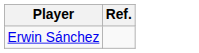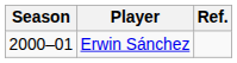+ column: Season | 2000–01
